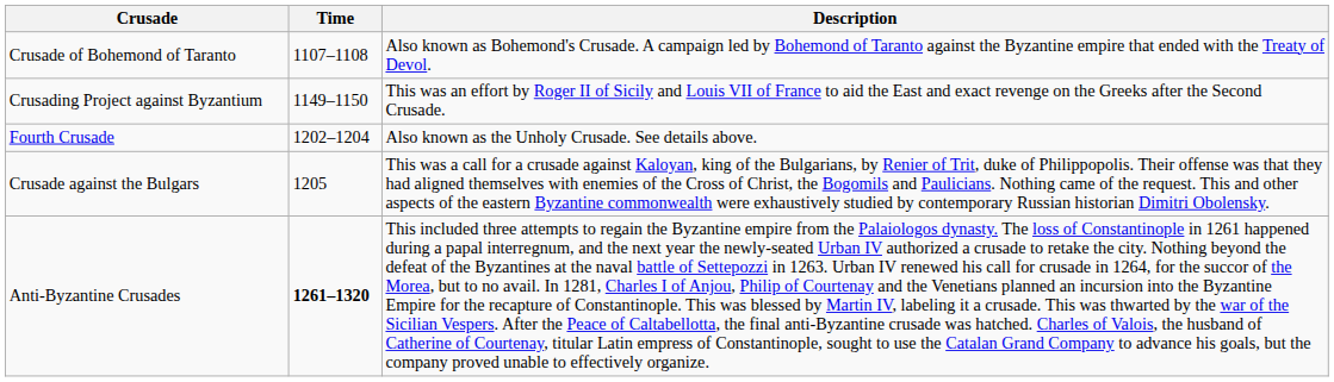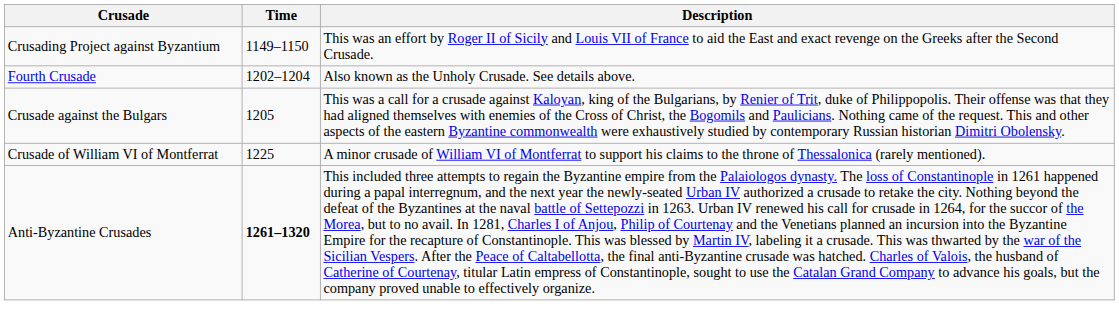- row: Crusade of Bohemond of Taranto | 1107–1108 | Also known as Bohemond's Crusade. A campaign led by Bohemond of Taranto against the Byzantine empire that ended with the Treaty of Devol.
+ row: Crusade of William VI of Montferrat | 1225 | A minor crusade of William VI of Montferrat to support his claims to the throne of Thessalonica (rarely mentioned).
